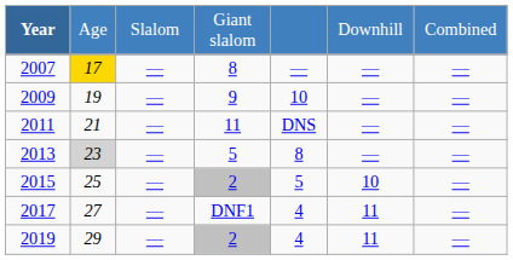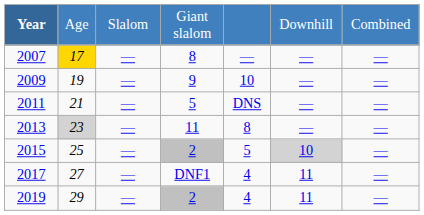2011 | column 4: 11 -> 5
2013 | column 4: 5 -> 11
2015 | column 6: no background -> lightgrey background
